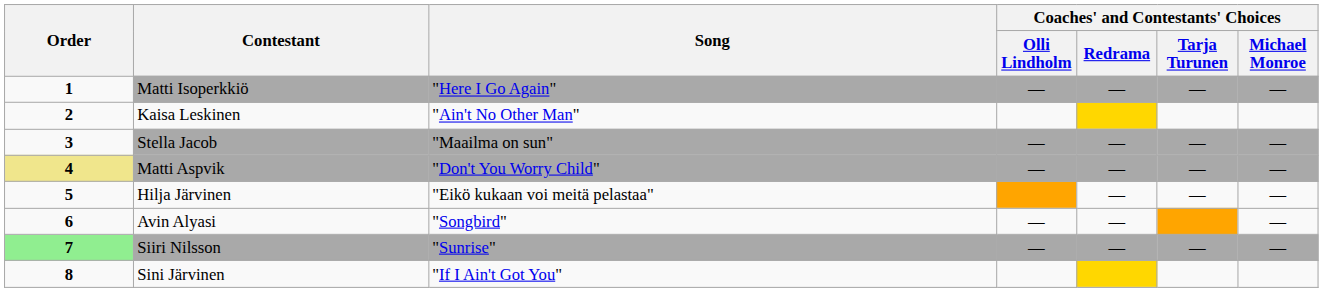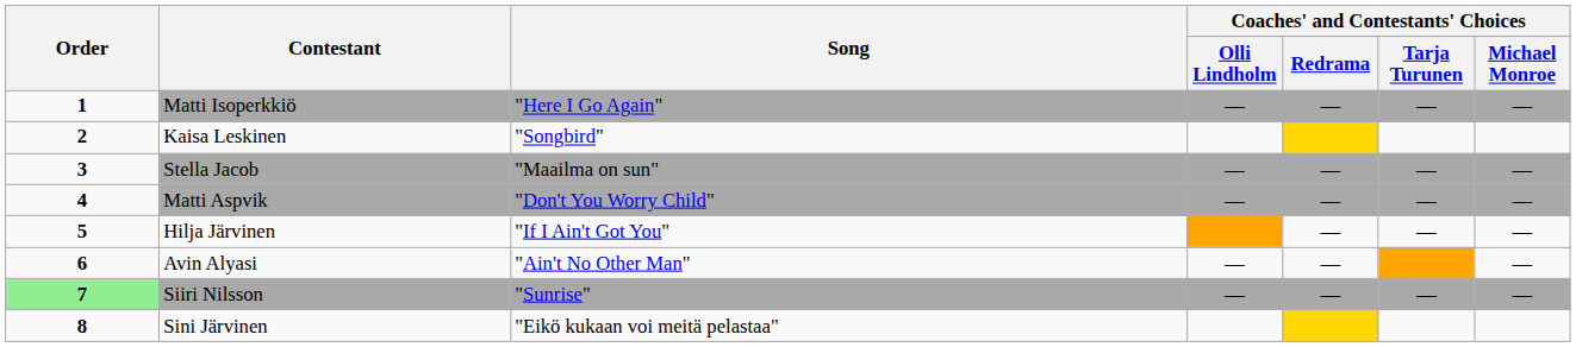Kaisa Leskinen | Song: "Ain't No Other Man" -> "Songbird"
Matti Aspvik | Order: khaki background -> no background
Hilja Järvinen | Song: "Eikö kukaan voi meitä pelastaa" -> "If I Ain't Got You"
Avin Alyasi | Song: "Songbird" -> "Ain't No Other Man"
Sini Järvinen | Song: "If I Ain't Got You" -> "Eikö kukaan voi meitä pelastaa"
